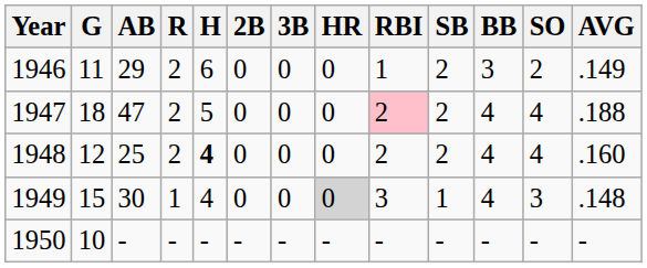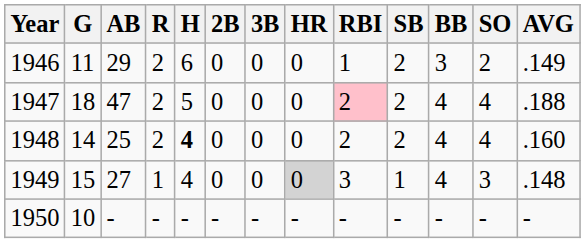1948 | G: 12 -> 14
1949 | AB: 30 -> 27
